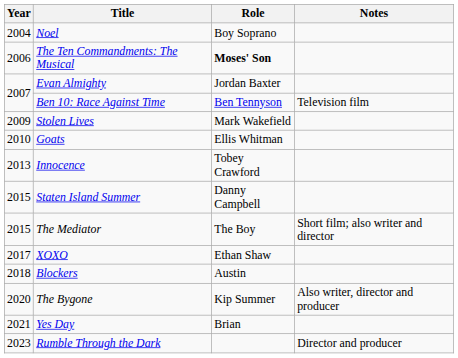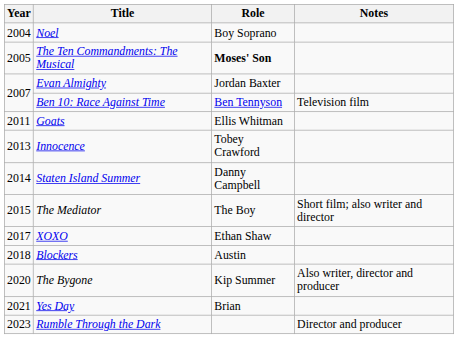The Ten Commandments: The Musical | Year: 2006 -> 2005
- row: 2009 | Stolen Lives | Mark Wakefield
Goats | Year: 2010 -> 2011
Staten Island Summer | Year: 2015 -> 2014
